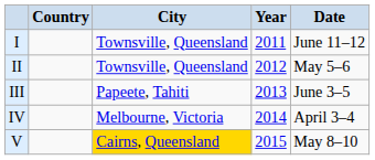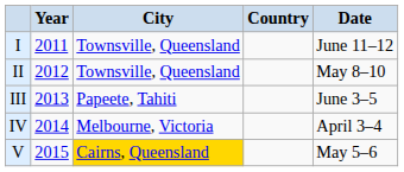columns swapped: Year <-> Country
II | Date: May 5–6 -> May 8–10
V | Date: May 8–10 -> May 5–6
